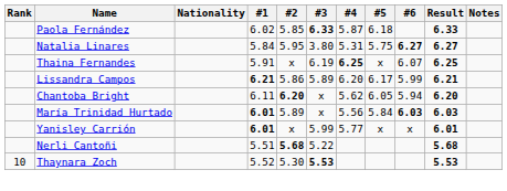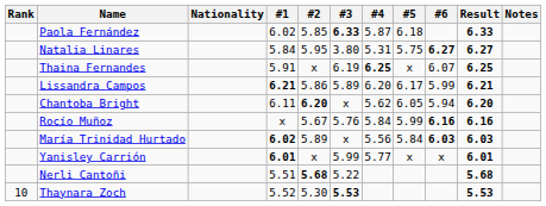+ row: Rocío Muñoz | x | 5.67 | 5.76 | 5.84 | 5.99 | 6.16 | 6.16
María Trinidad Hurtado | #1: 6.01 -> 6.02
